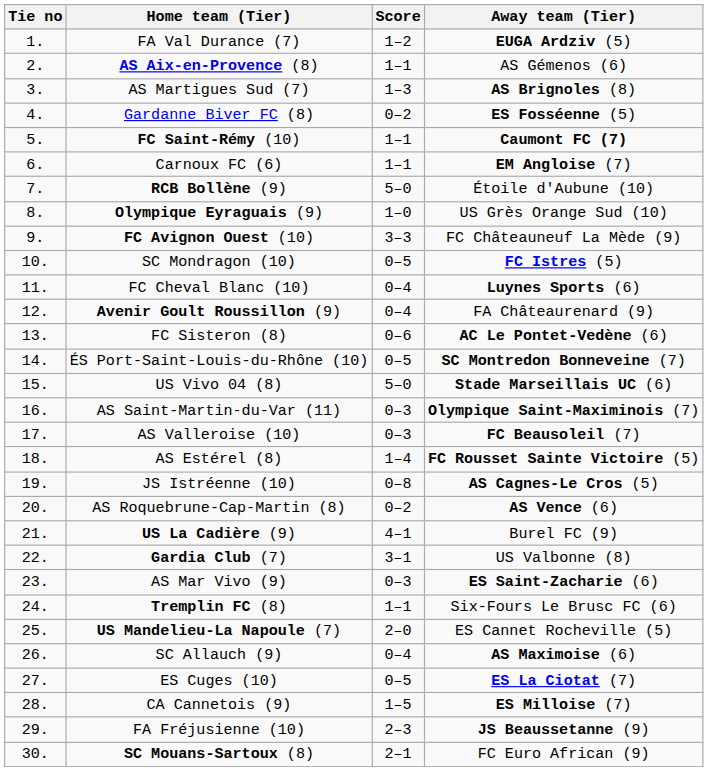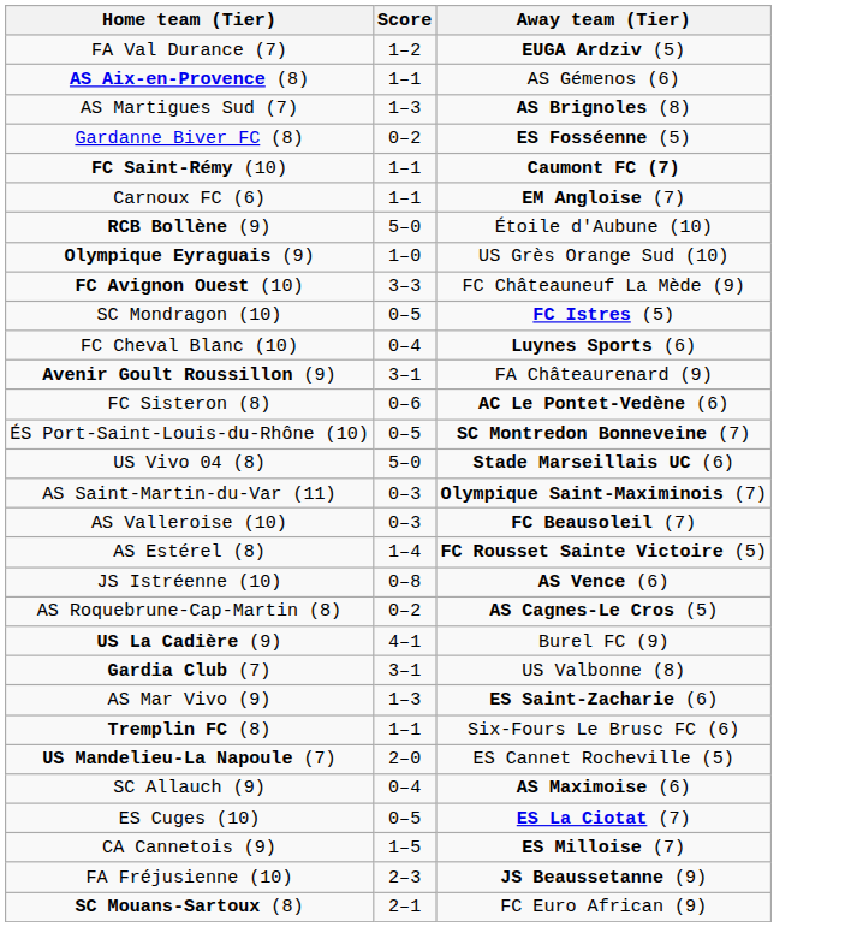- column: Tie no | 1. | 2. | 3. | 4. | 5. | 6. | 7. | 8. | 9. | 10. | 11. | 12. | 13. | 14. | 15. | 16. | 17. | 18. | 19. | 20. | 21. | 22. | 23. | 24. | 25. | 26. | 27. | 28. | 29. | 30.
Avenir Goult Roussillon (9) | Score: 0–4 -> 3–1
JS Istréenne (10) | Away team (Tier): AS Cagnes-Le Cros (5) -> AS Vence (6)
AS Roquebrune-Cap-Martin (8) | Away team (Tier): AS Vence (6) -> AS Cagnes-Le Cros (5)
AS Mar Vivo (9) | Score: 0–3 -> 1–3
